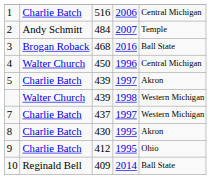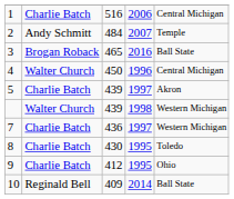3 | column 3: 468 -> 465
7 | column 3: 437 -> 436
8 | column 5: Akron -> Toledo
